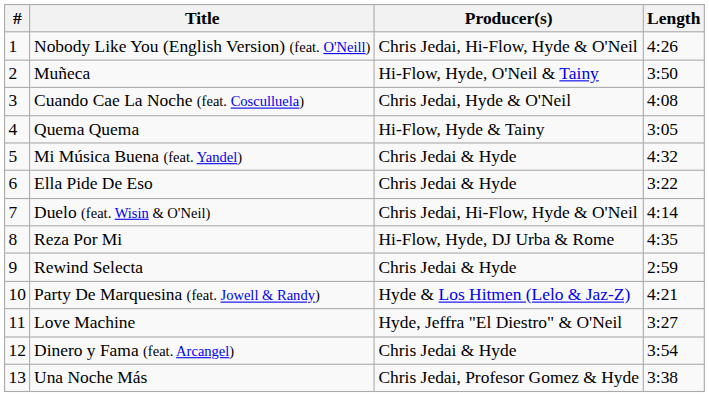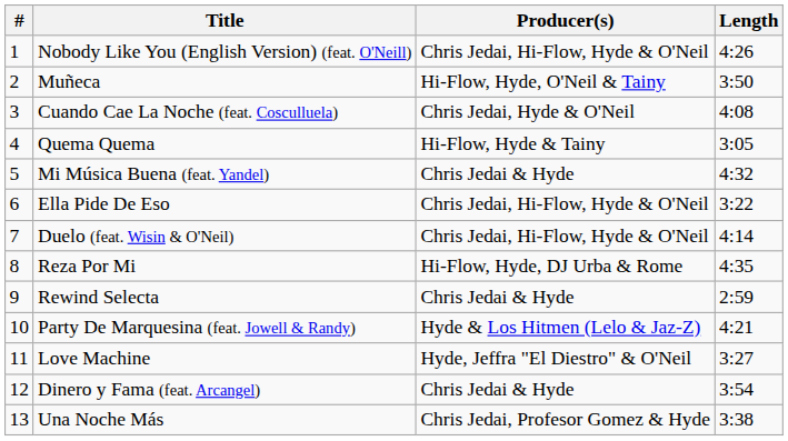Ella Pide De Eso | Producer(s): Chris Jedai & Hyde -> Chris Jedai, Hi-Flow, Hyde & O'Neil
